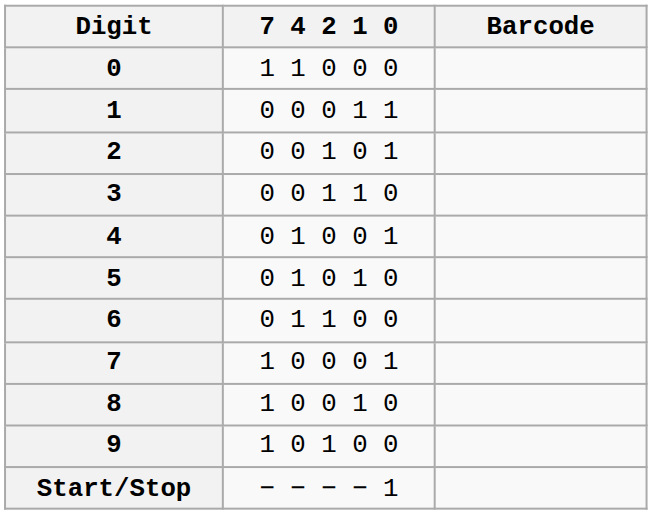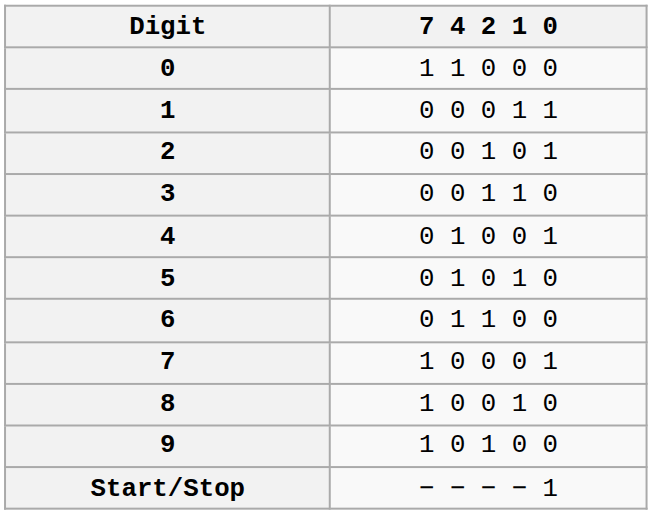- column: Barcode
